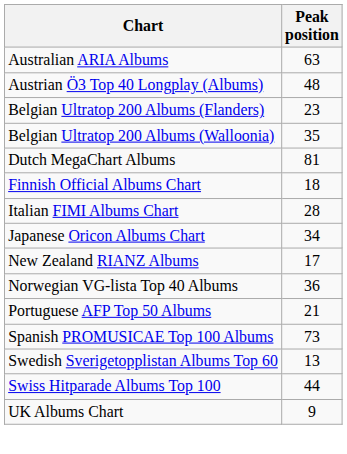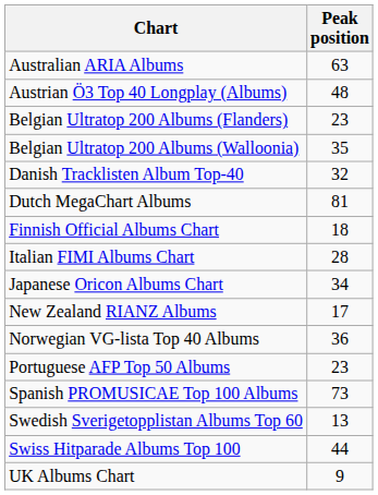+ row: Danish Tracklisten Album Top-40 | 32
Portuguese AFP Top 50 Albums | Peak position: 21 -> 23
